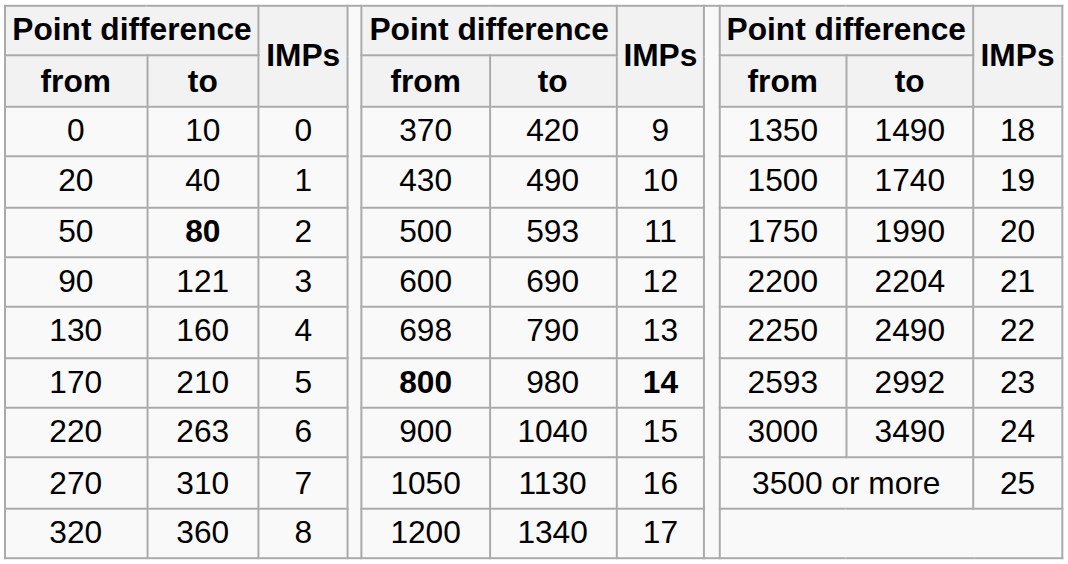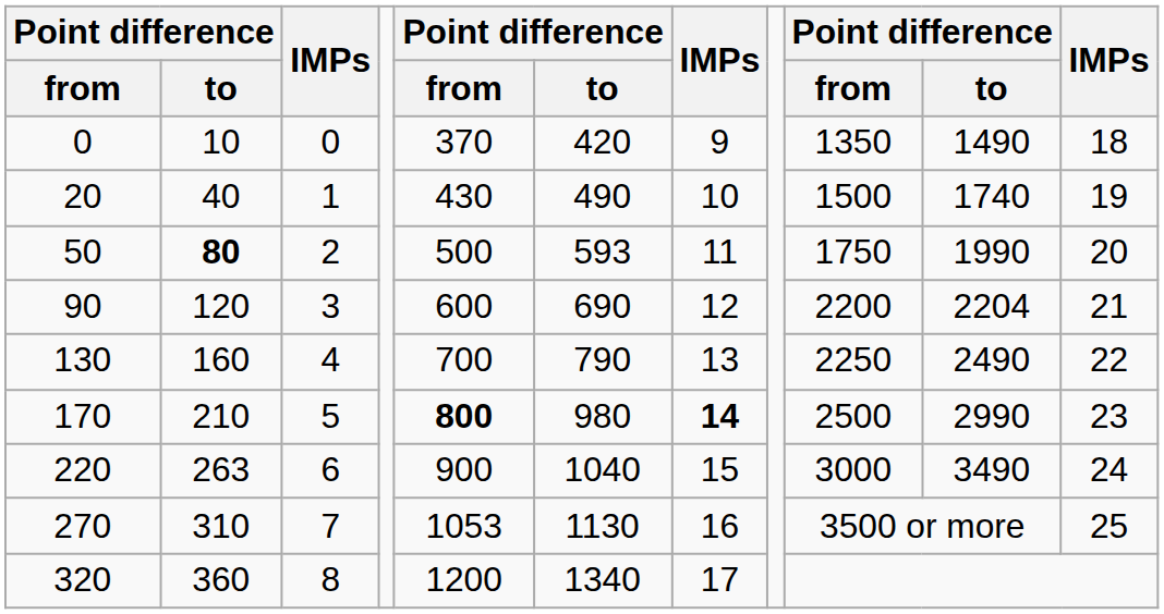90 | column 2: 121 -> 120
130 | column 5: 698 -> 700
170 | column 9: 2593 -> 2500
170 | column 10: 2992 -> 2990
270 | column 5: 1050 -> 1053
